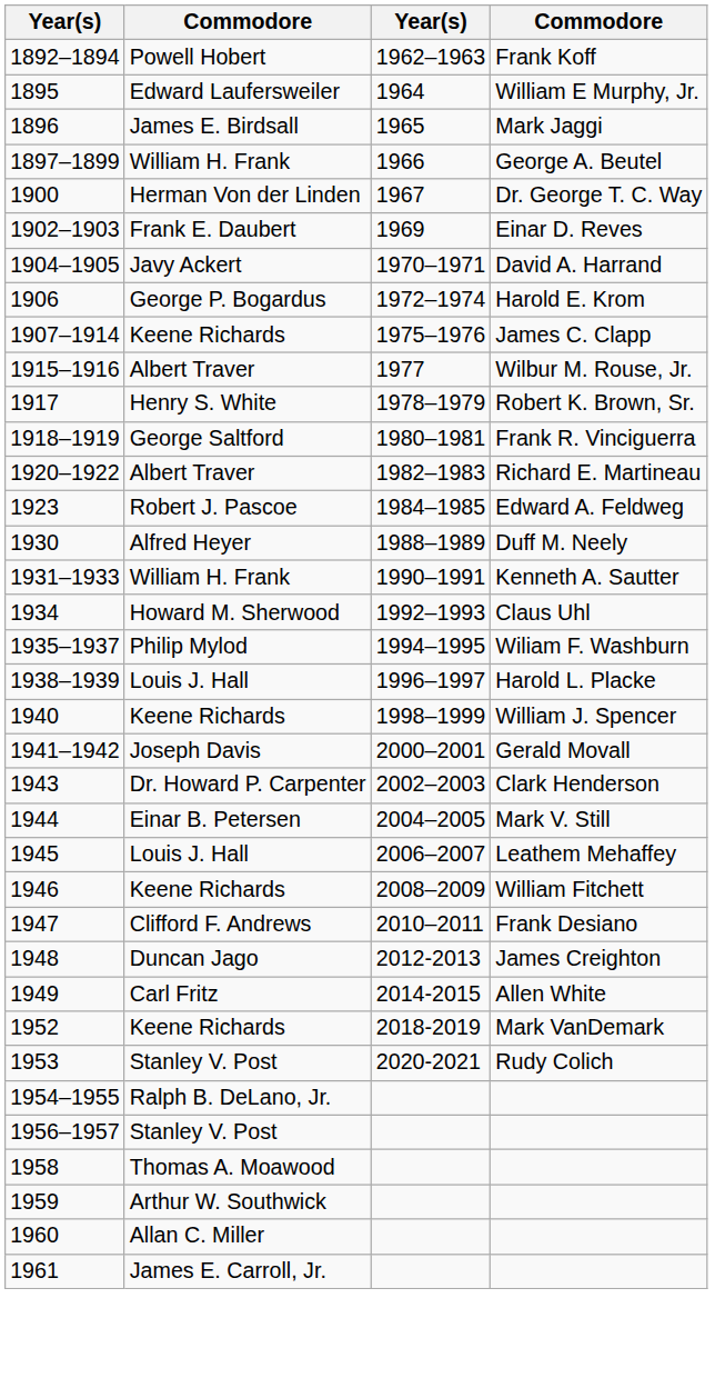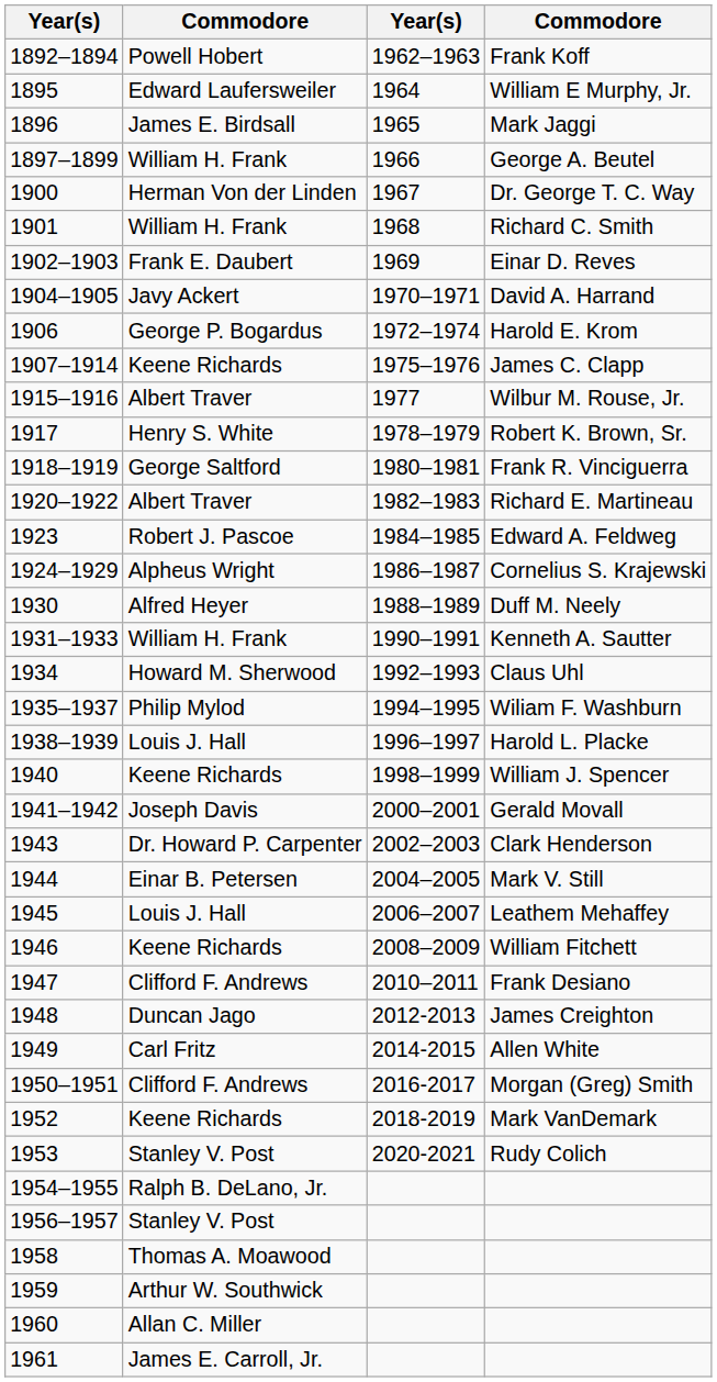+ row: 1901 | William H. Frank | 1968 | Richard C. Smith
+ row: 1924–1929 | Alpheus Wright | 1986–1987 | Cornelius S. Krajewski
+ row: 1950–1951 | Clifford F. Andrews | 2016-2017 | Morgan (Greg) Smith
